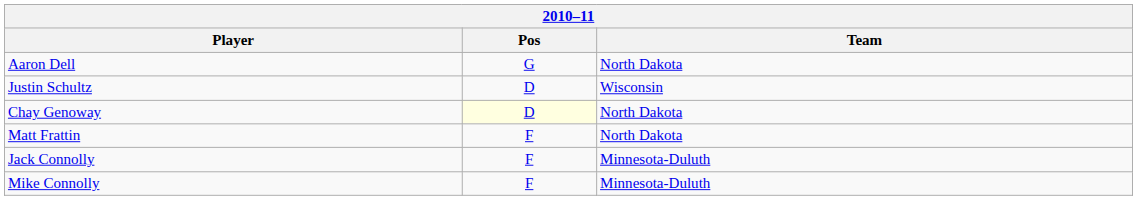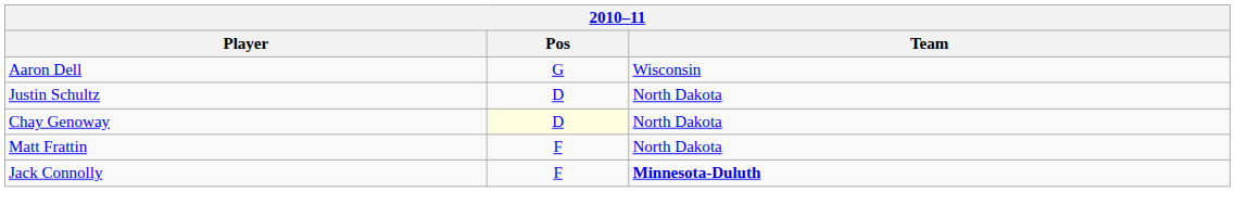Aaron Dell | Team: North Dakota -> Wisconsin
Justin Schultz | Team: Wisconsin -> North Dakota
Jack Connolly | Team: normal -> bold
- row: Mike Connolly | F | Minnesota-Duluth
